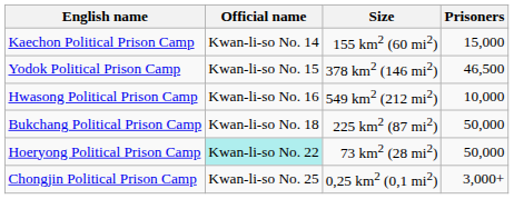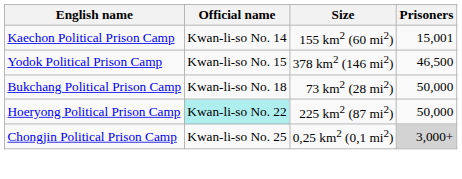Kaechon Political Prison Camp | Prisoners: 15,000 -> 15,001
- row: Hwasong Political Prison Camp | Kwan-li-so No. 16 | 549 km2 (212 mi2) | 10,000
Bukchang Political Prison Camp | Size: 225 km2 (87 mi2) -> 73 km2 (28 mi2)
Hoeryong Political Prison Camp | Size: 73 km2 (28 mi2) -> 225 km2 (87 mi2)
Chongjin Political Prison Camp | Prisoners: no background -> lightgrey background
